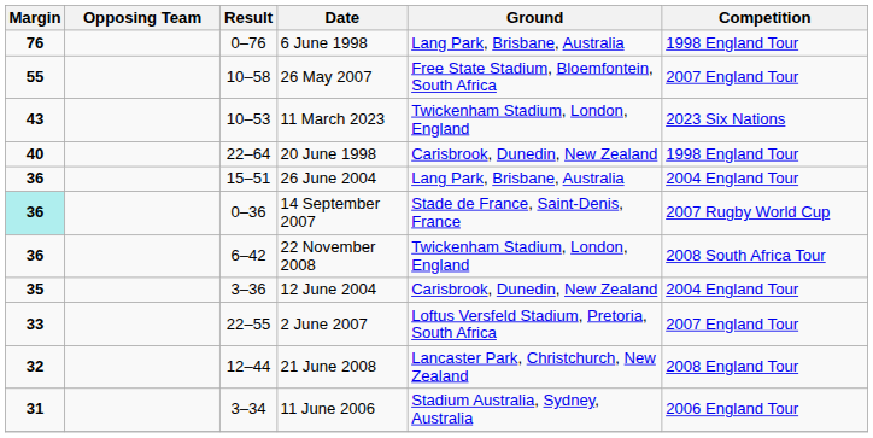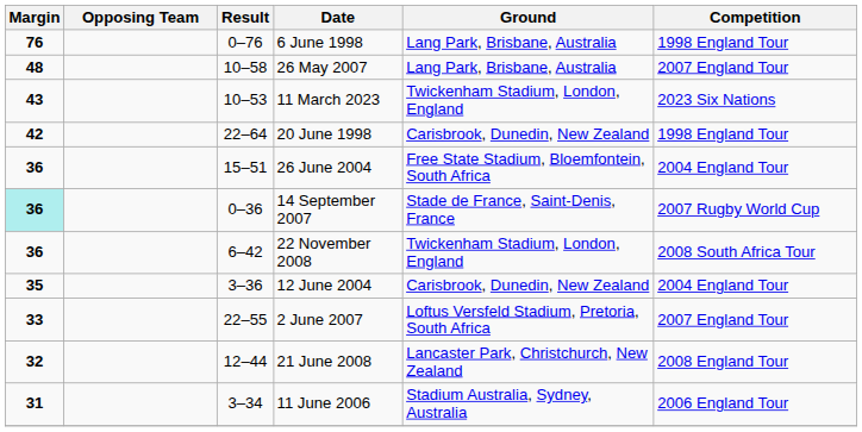26 May 2007 | Margin: 55 -> 48
26 May 2007 | Ground: Free State Stadium, Bloemfontein, South Africa -> Lang Park, Brisbane, Australia
20 June 1998 | Margin: 40 -> 42
26 June 2004 | Ground: Lang Park, Brisbane, Australia -> Free State Stadium, Bloemfontein, South Africa
